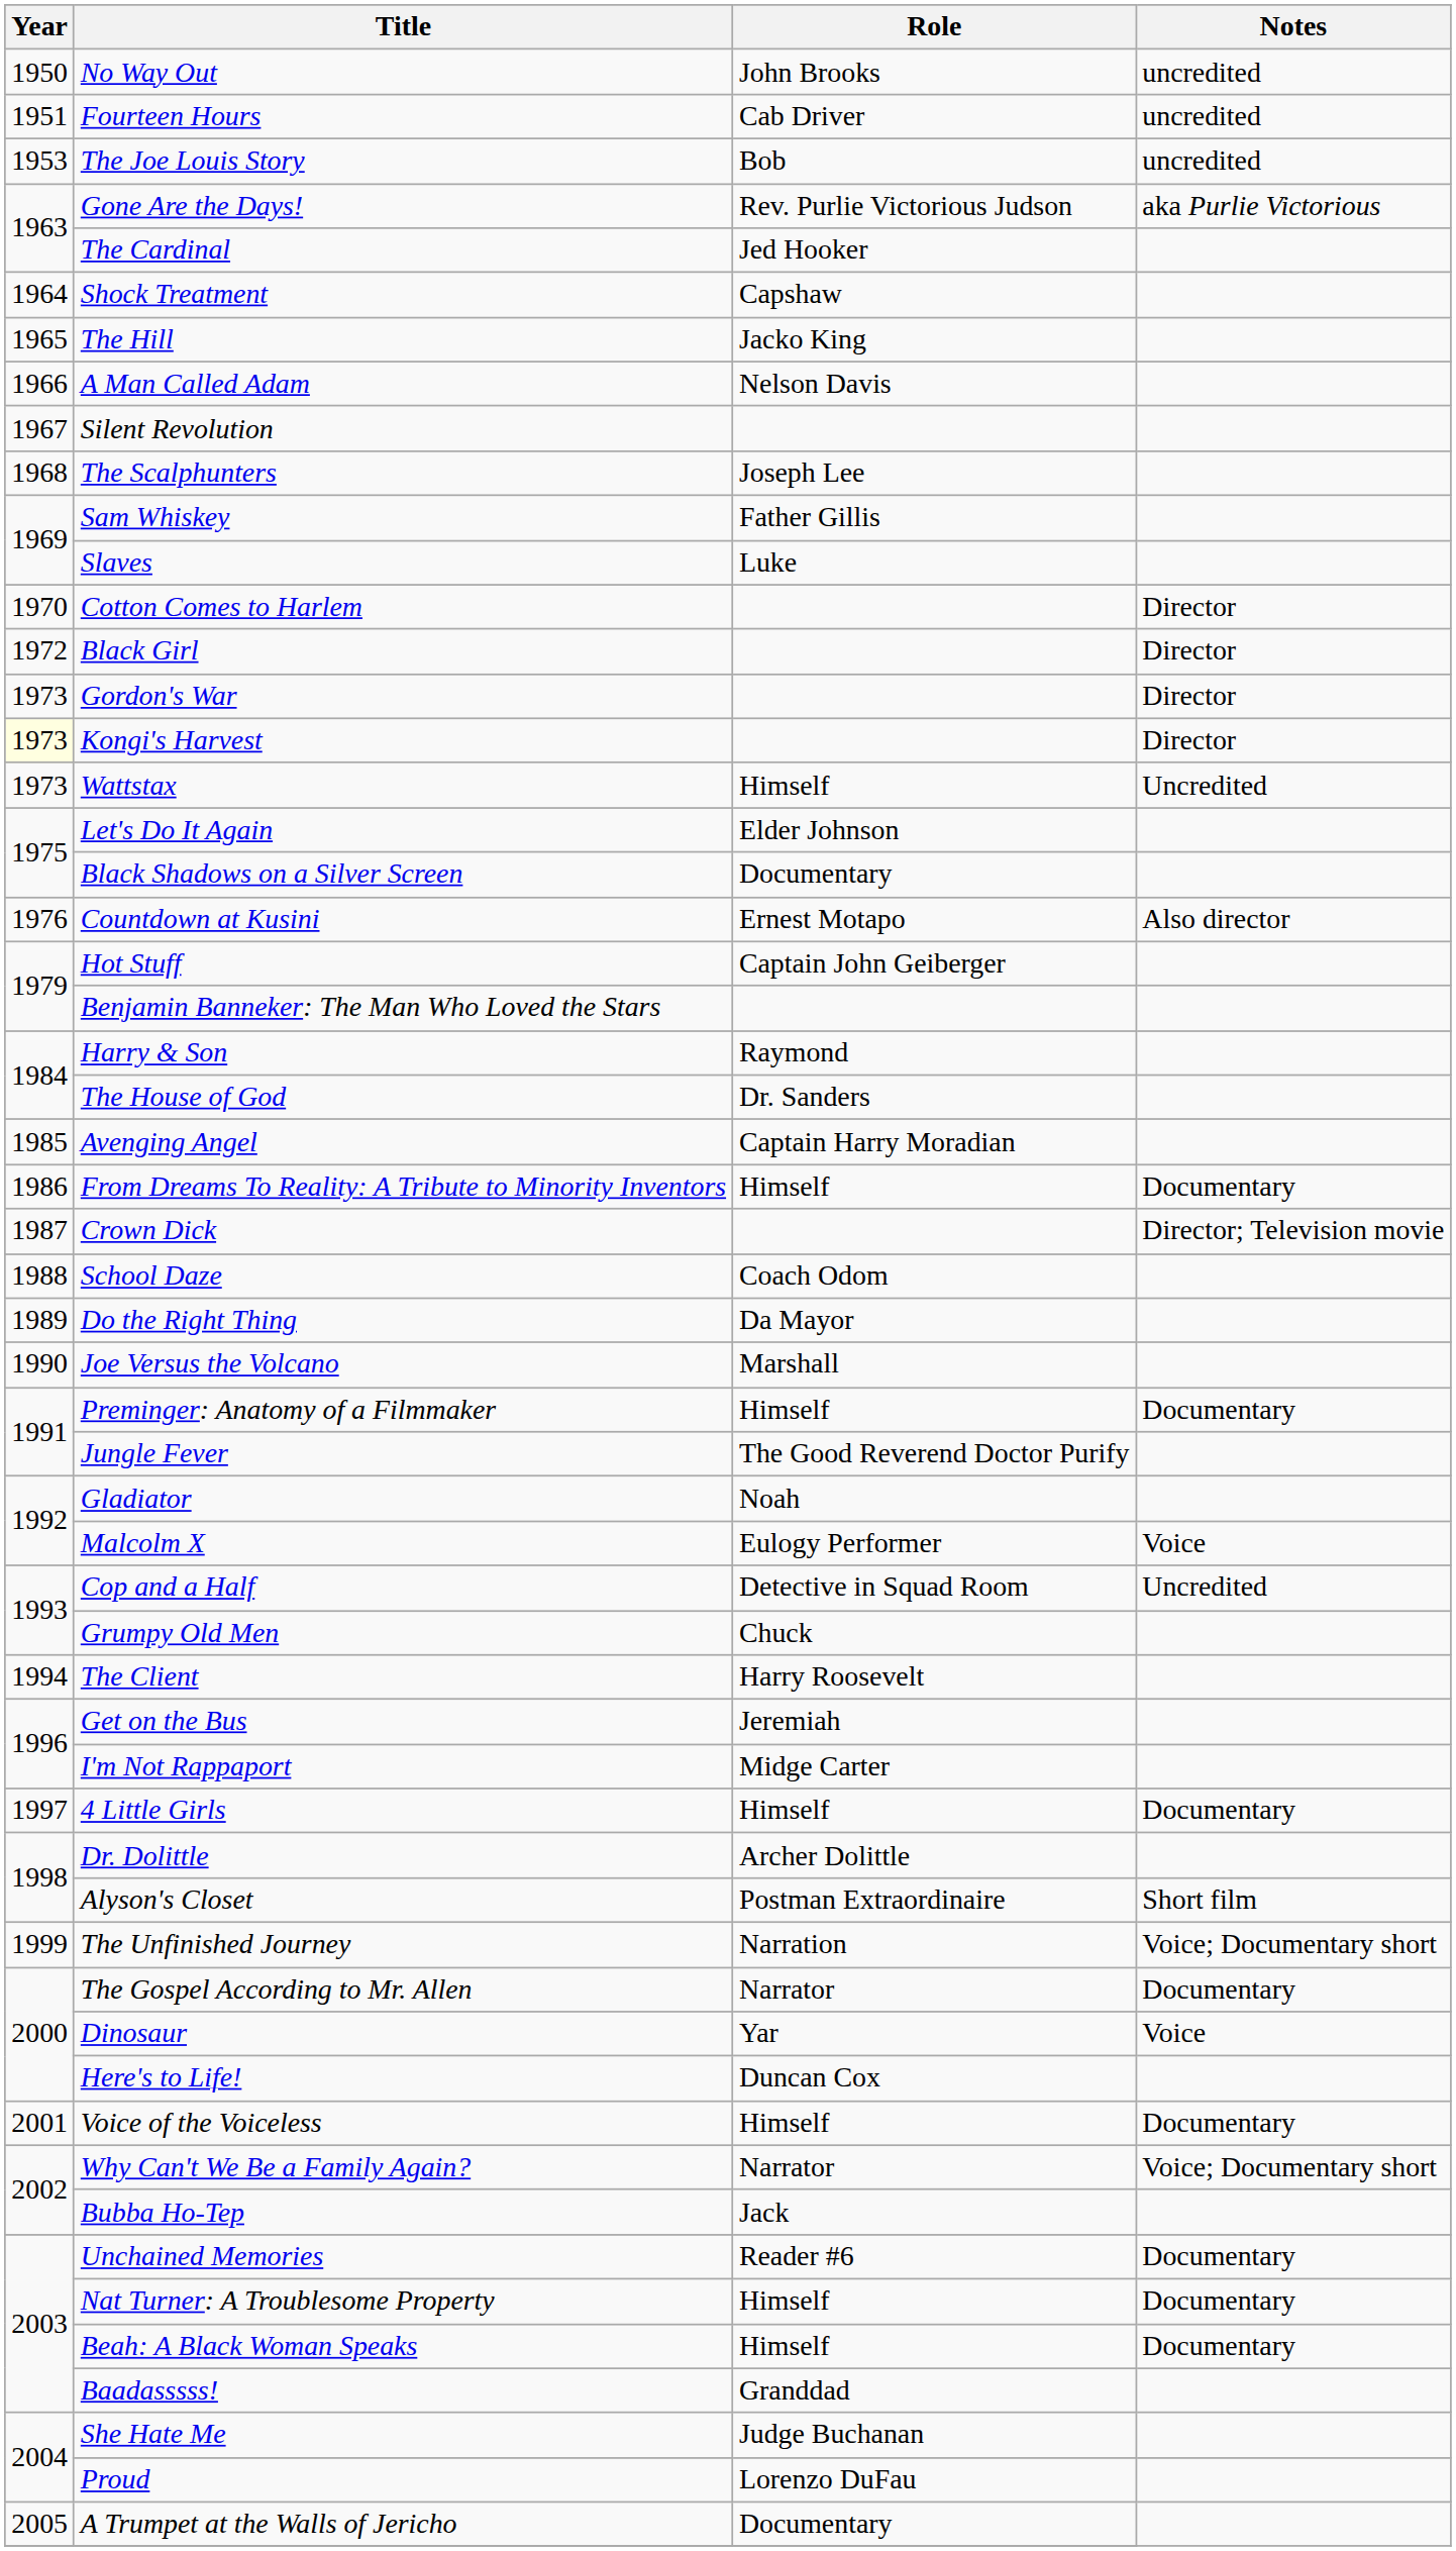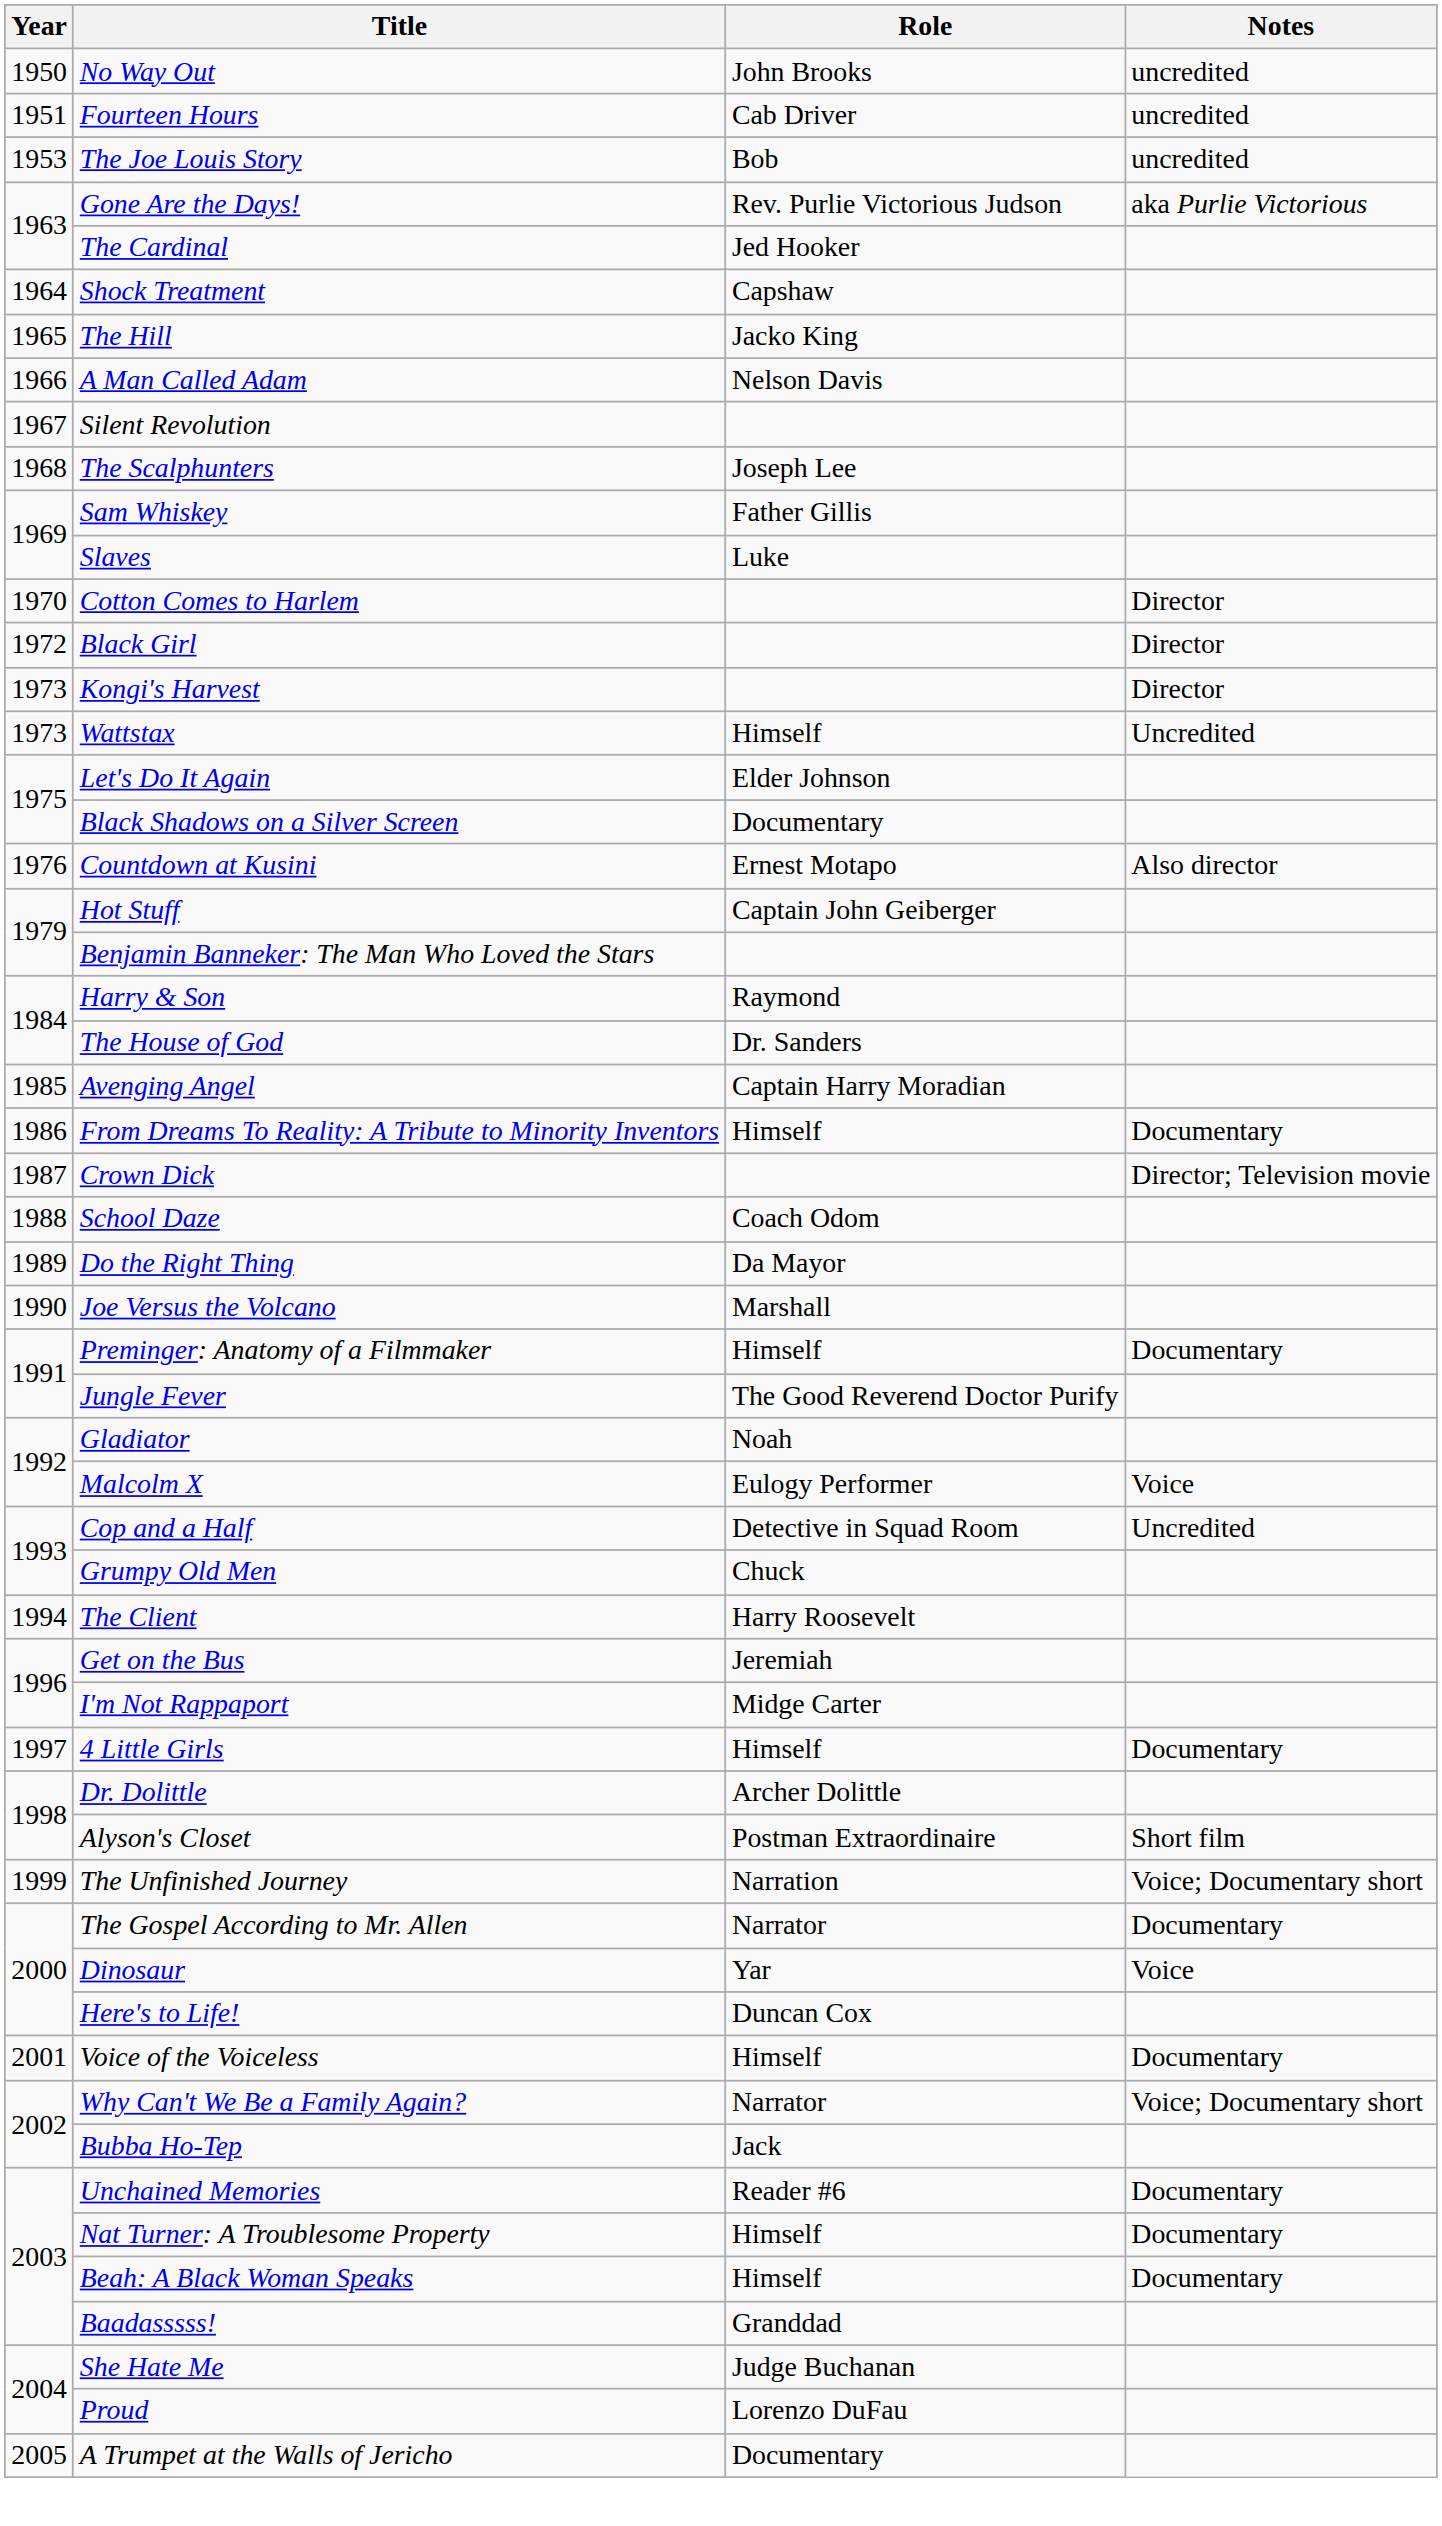- row: 1973 | Gordon's War | Director
Kongi's Harvest | Year: lightyellow background -> no background
